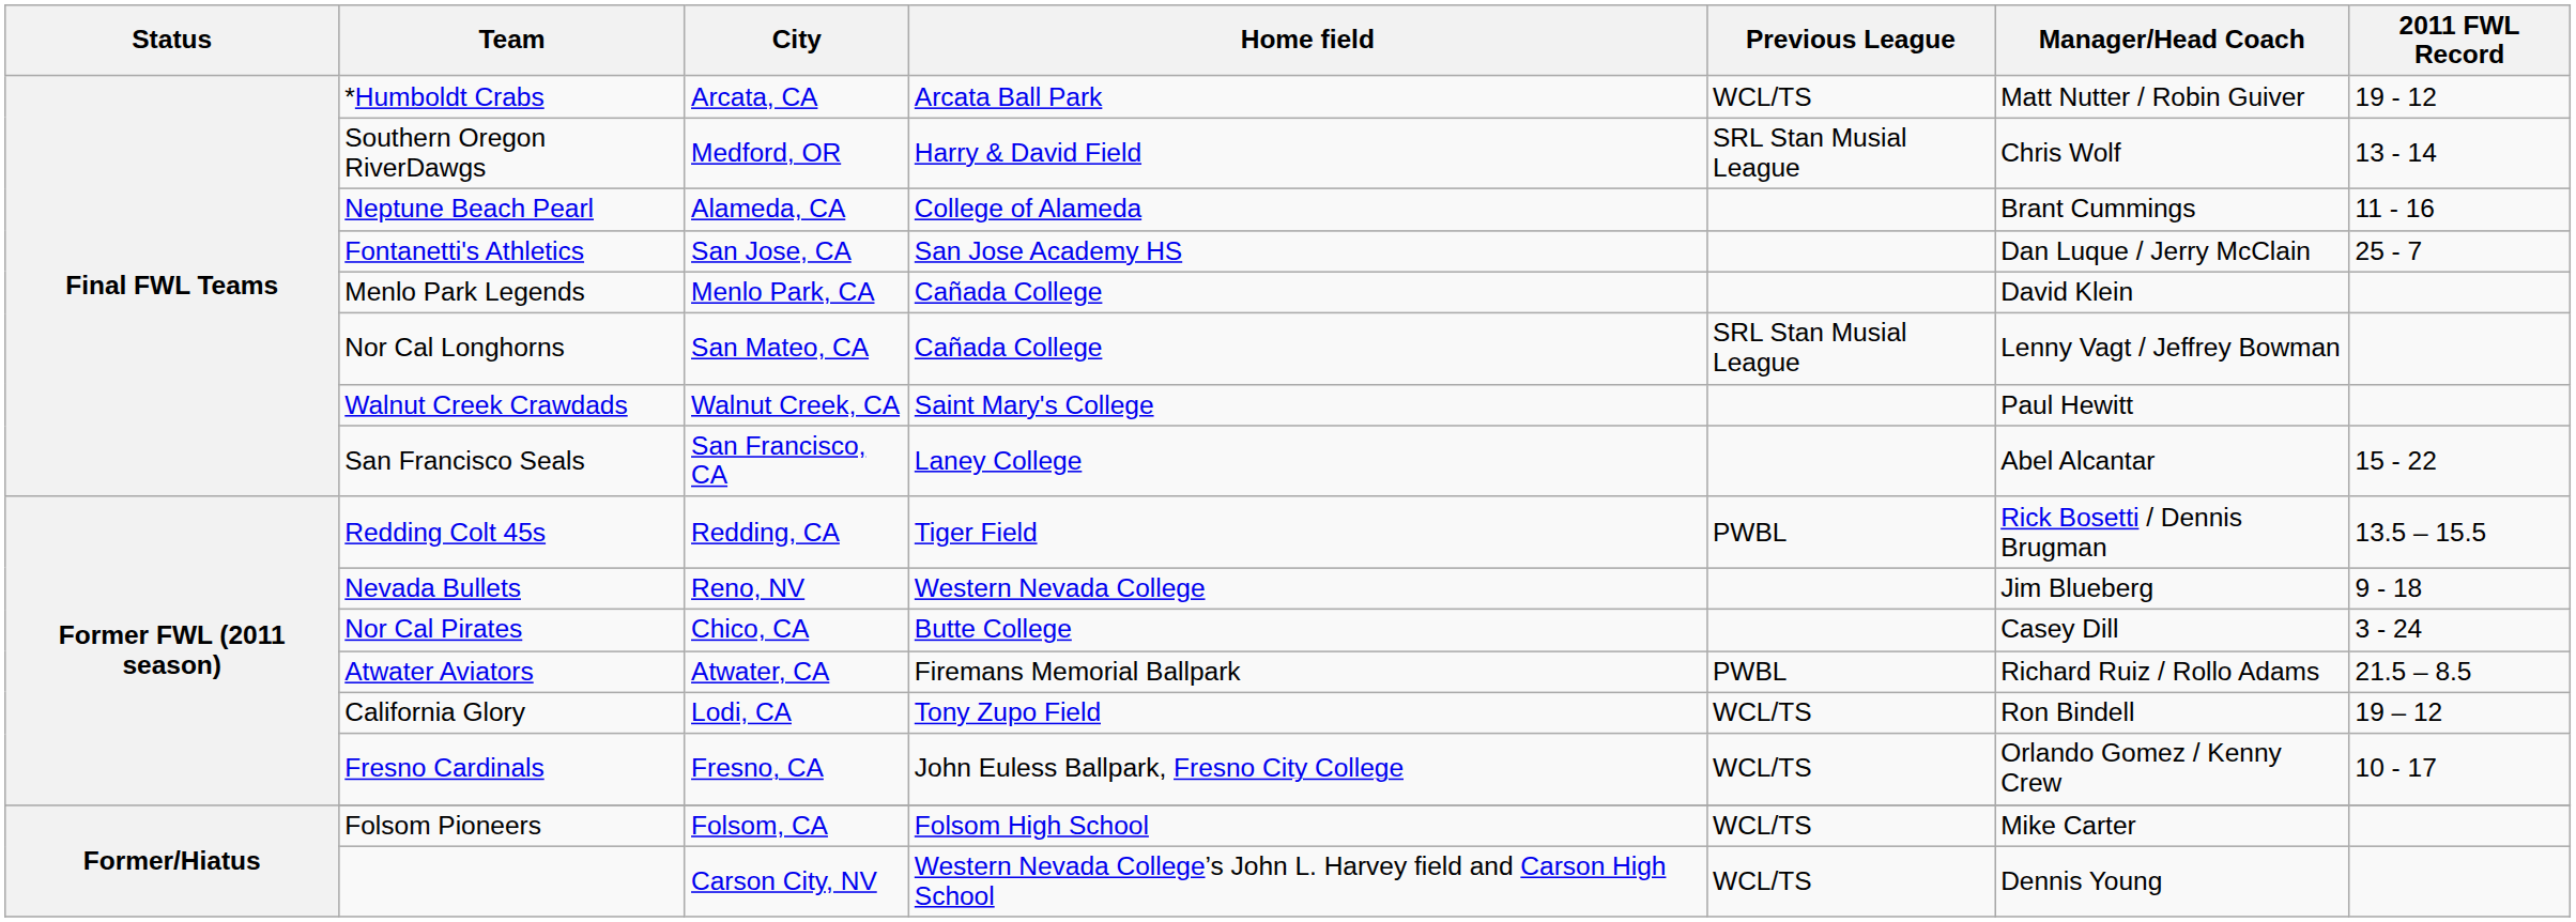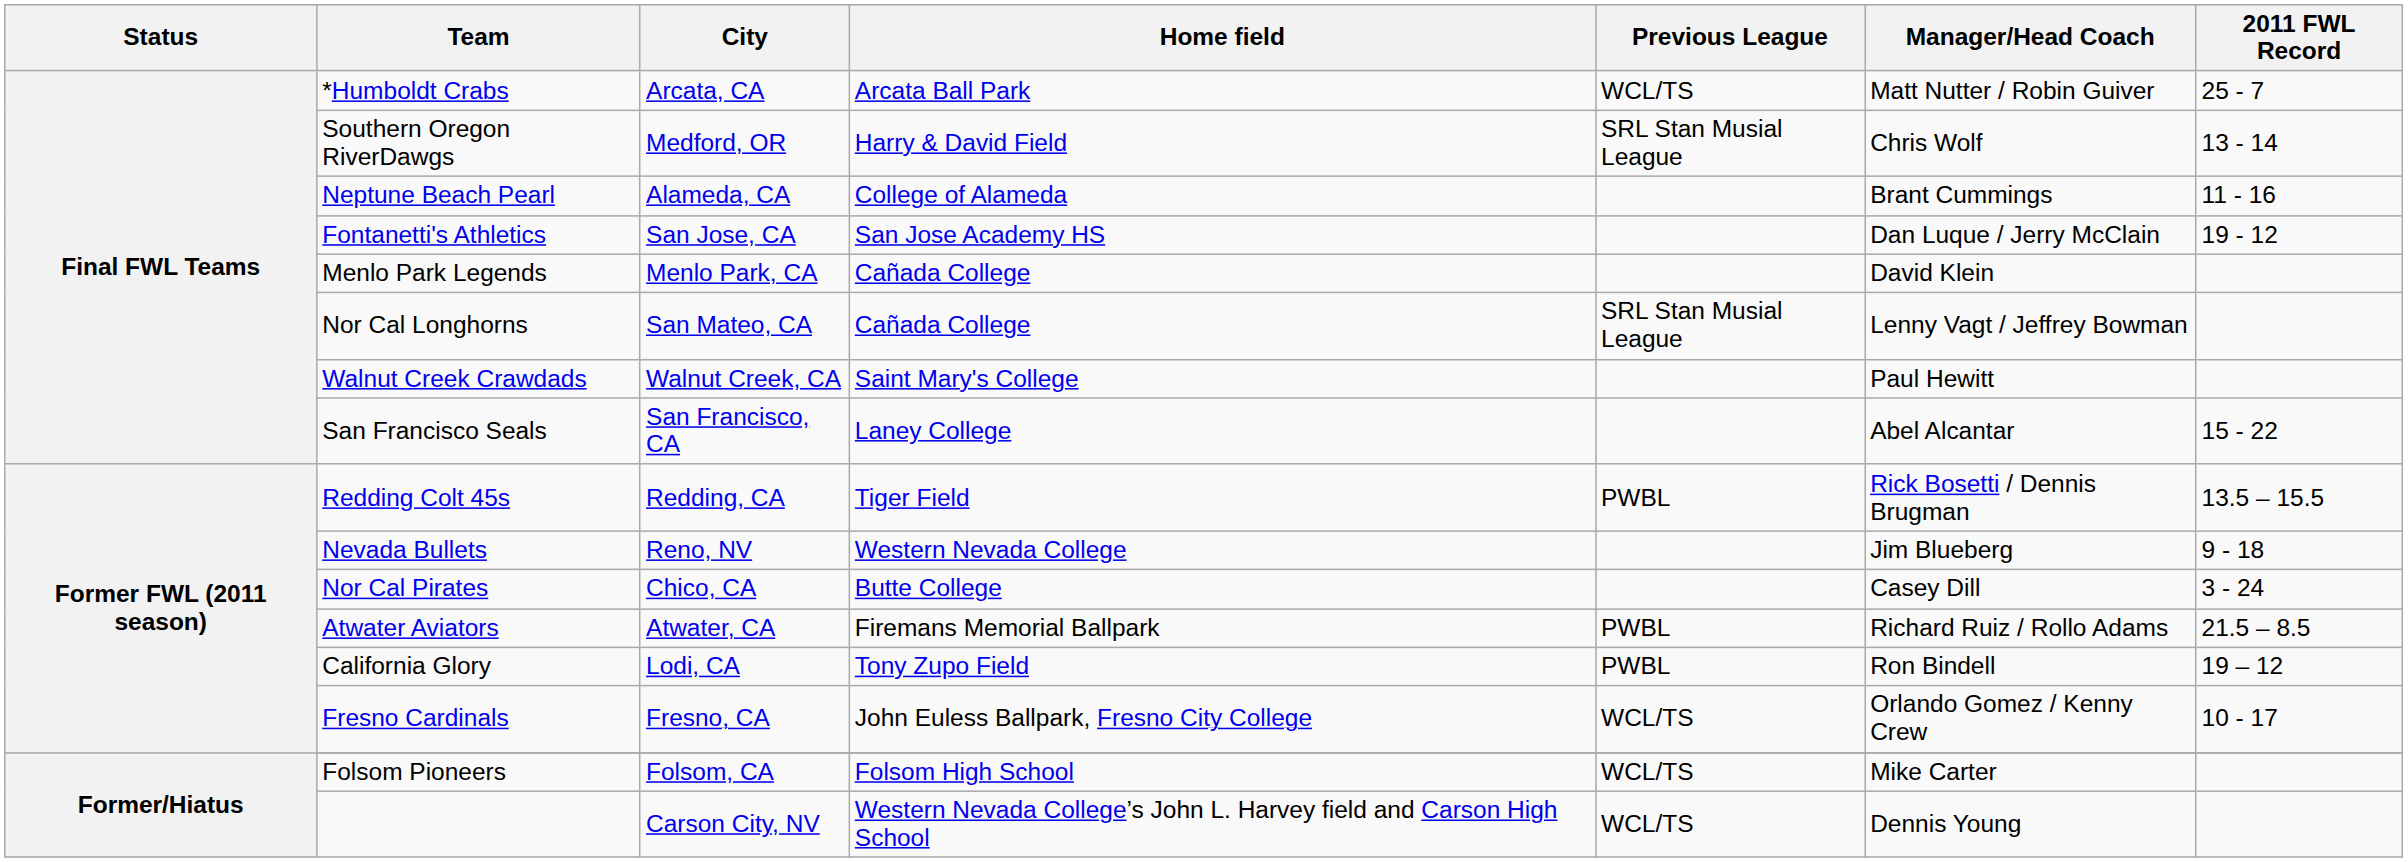*Humboldt Crabs | 2011 FWL Record: 19 - 12 -> 25 - 7
Fontanetti's Athletics | 2011 FWL Record: 25 - 7 -> 19 - 12
California Glory | Previous League: WCL/TS -> PWBL
